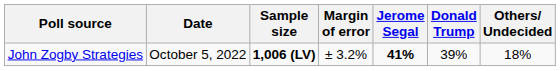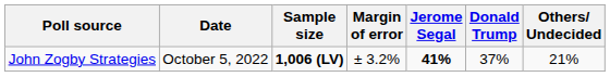John Zogby Strategies | Donald Trump: 39% -> 37%
John Zogby Strategies | Others/ Undecided: 18% -> 21%
